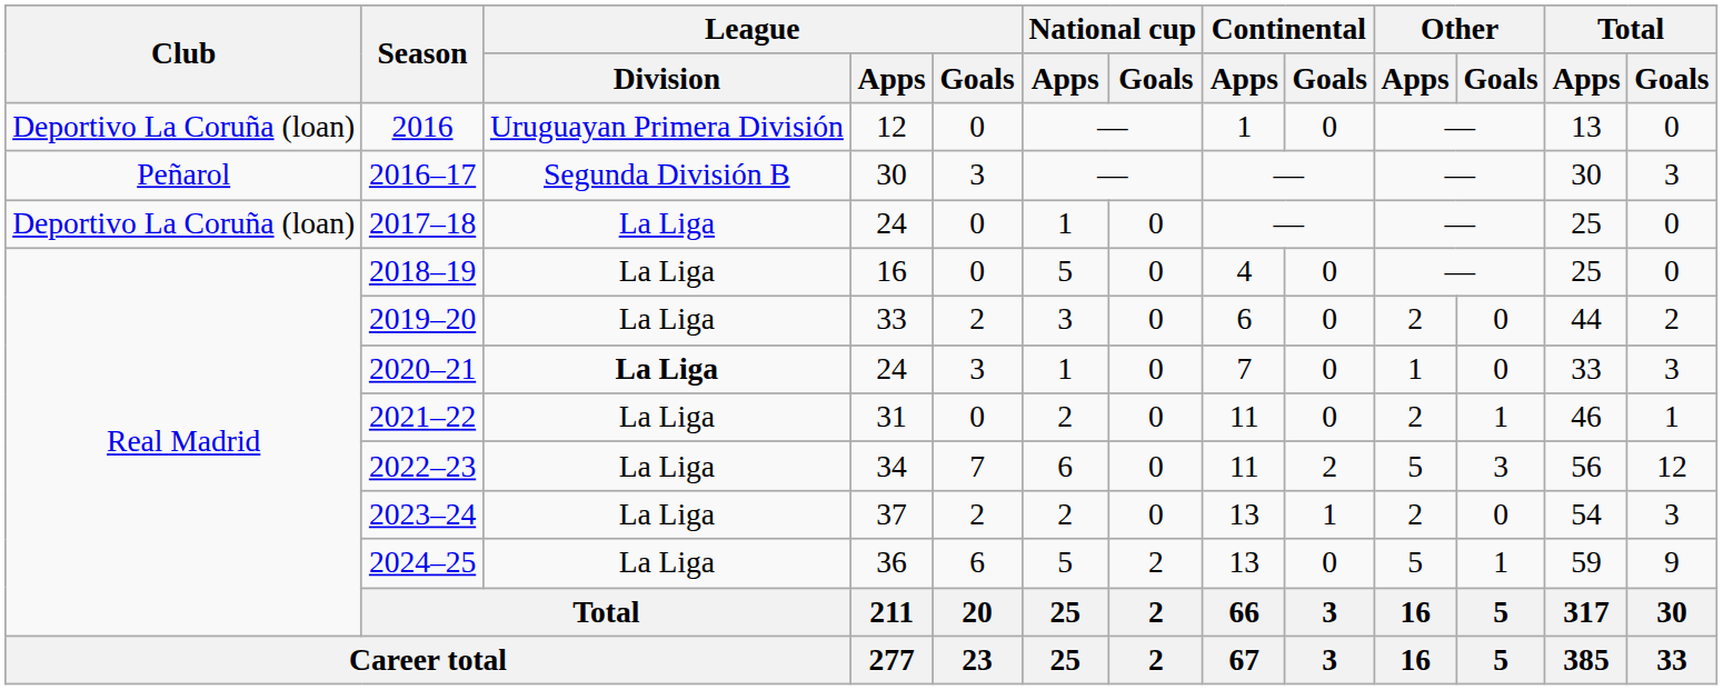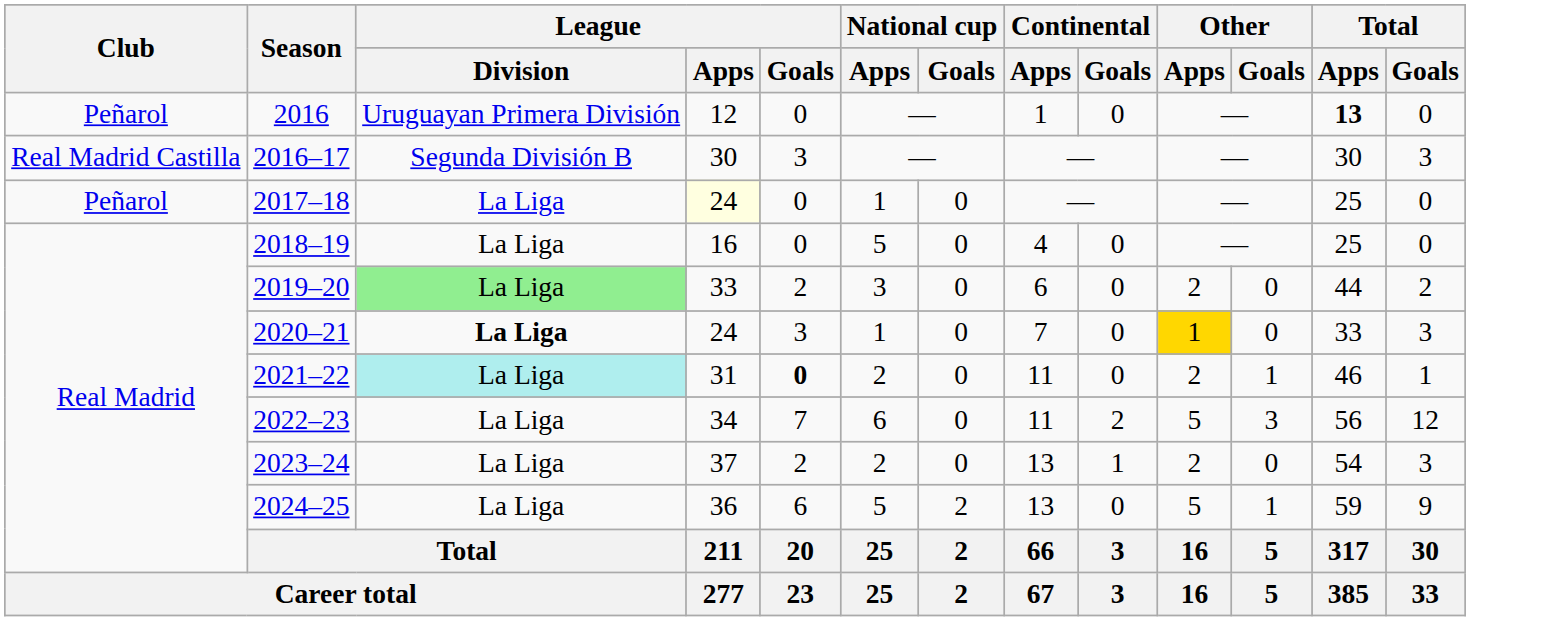2016 | Club: Deportivo La Coruña (loan) -> Peñarol
2016 | Total / Apps: normal -> bold
2016–17 | Club: Peñarol -> Real Madrid Castilla
2017–18 | Club: Deportivo La Coruña (loan) -> Peñarol
2017–18 | League / Apps: no background -> lightyellow background
2019–20 | League / Division: no background -> lightgreen background
2020–21 | Other / Apps: no background -> gold background
2021–22 | League / Division: no background -> paleturquoise background
2021–22 | League / Goals: normal -> bold
